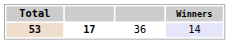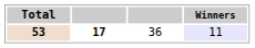53 | Winners: 14 -> 11
